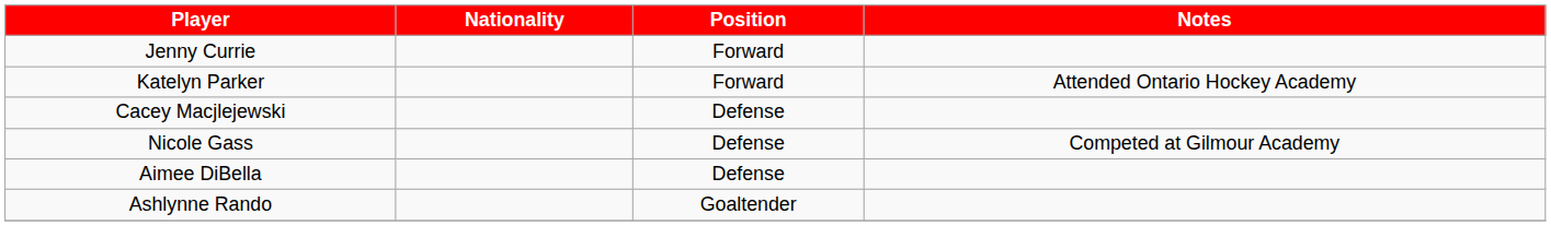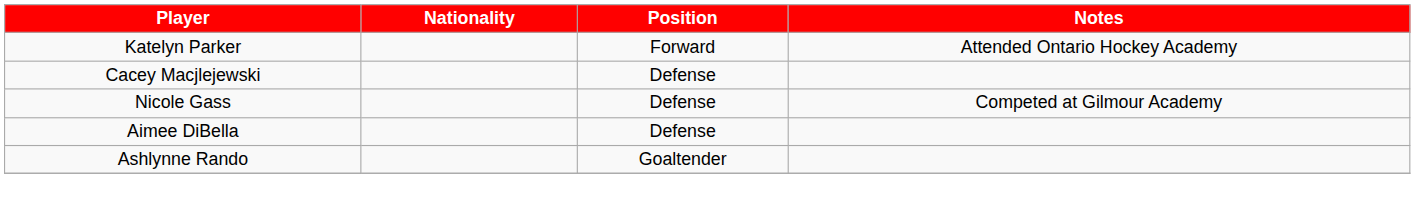- row: Jenny Currie | Forward
